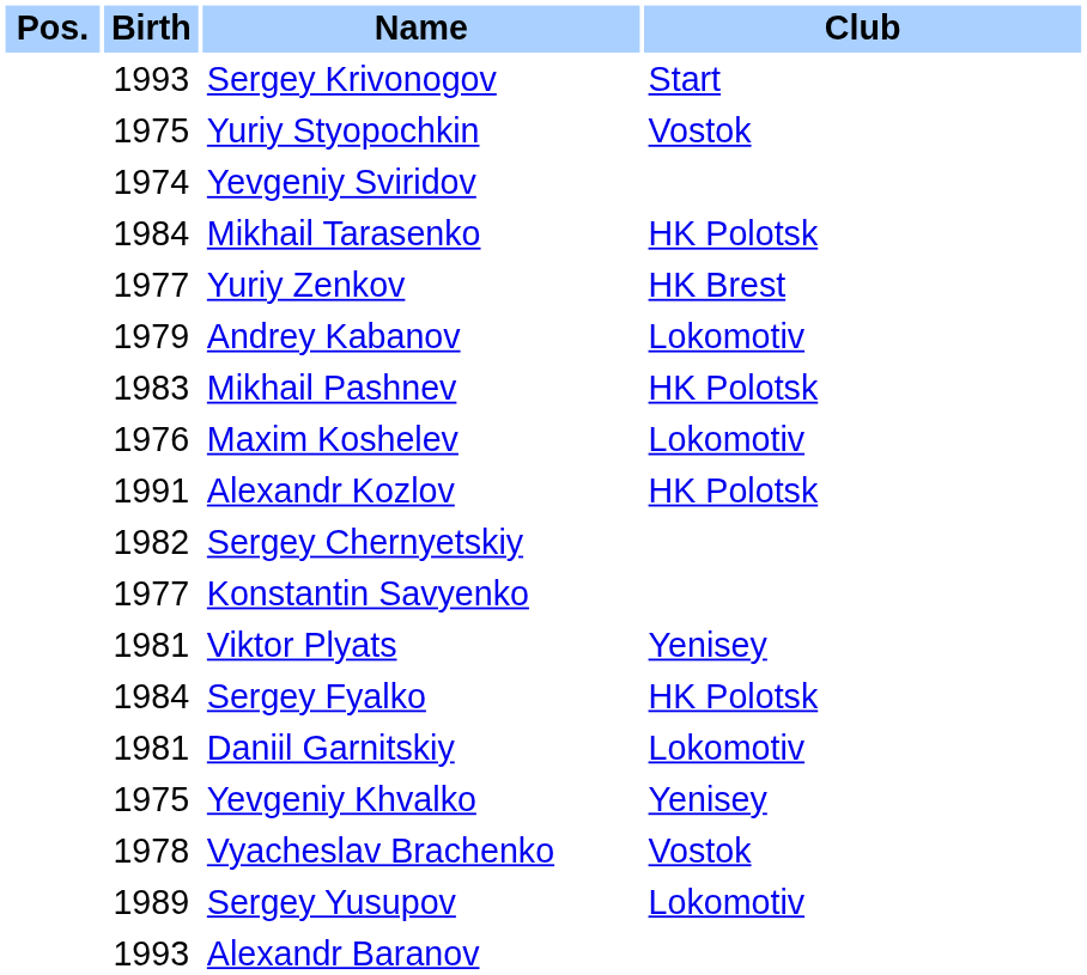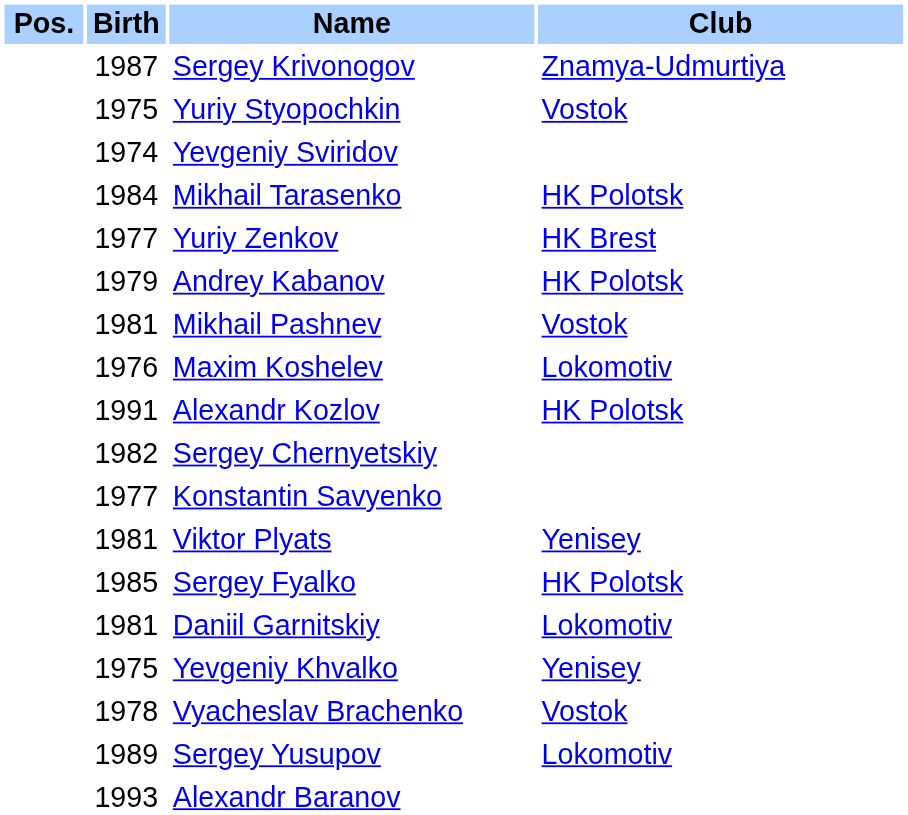Sergey Krivonogov | Birth: 1993 -> 1987
Sergey Krivonogov | Club: Start -> Znamya-Udmurtiya
Andrey Kabanov | Club: Lokomotiv -> HK Polotsk
Mikhail Pashnev | Birth: 1983 -> 1981
Mikhail Pashnev | Club: HK Polotsk -> Vostok
Sergey Fyalko | Birth: 1984 -> 1985
